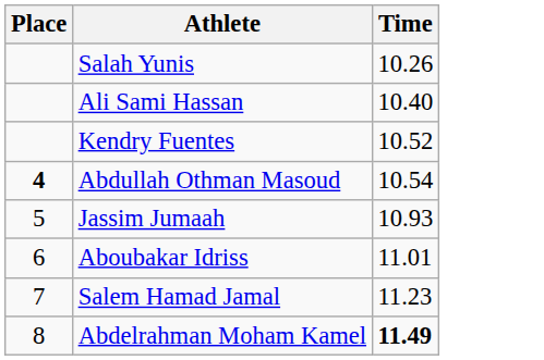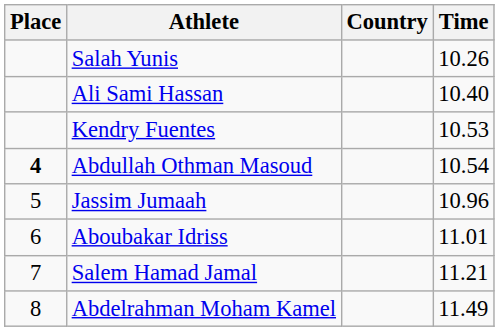+ column: Country
Kendry Fuentes | Time: 10.52 -> 10.53
Jassim Jumaah | Time: 10.93 -> 10.96
Salem Hamad Jamal | Time: 11.23 -> 11.21
Abdelrahman Moham Kamel | Time: bold -> normal
